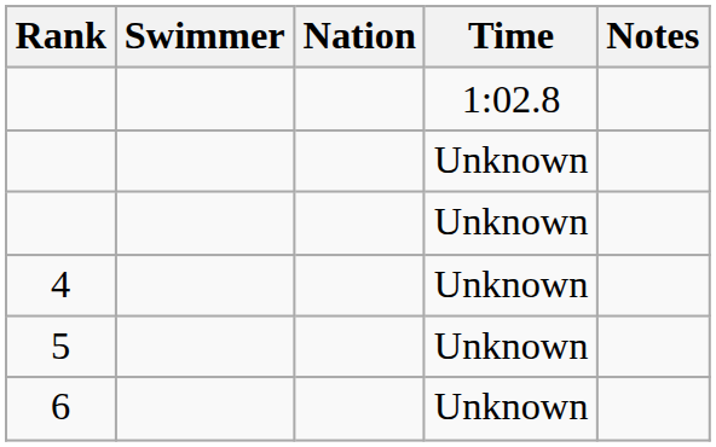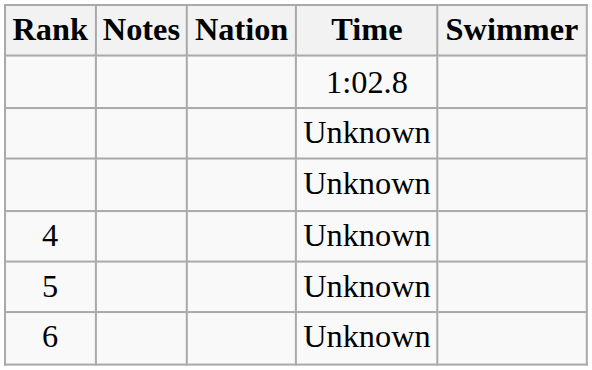columns swapped: Swimmer <-> Notes
